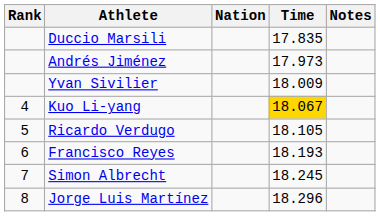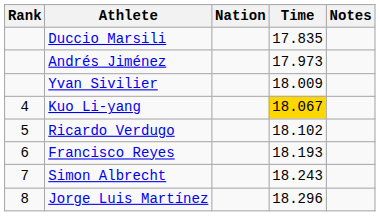Ricardo Verdugo | Time: 18.105 -> 18.102
Simon Albrecht | Time: 18.245 -> 18.243
